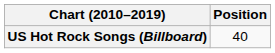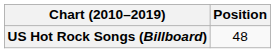US Hot Rock Songs (Billboard) | Position: 40 -> 48
